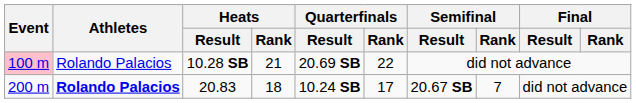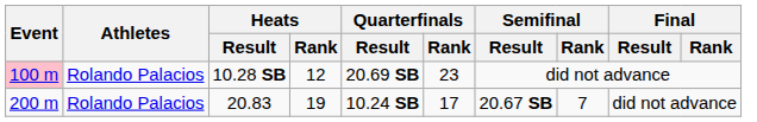10.28 SB | Heats / Rank: 21 -> 12
10.28 SB | Quarterfinals / Rank: 22 -> 23
20.83 | Athletes: bold -> normal
20.83 | Heats / Rank: 18 -> 19
